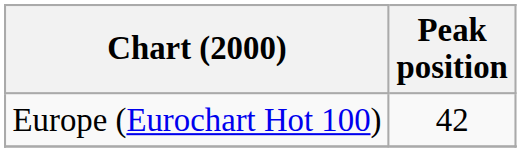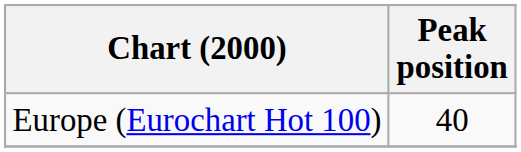Europe (Eurochart Hot 100) | Peak position: 42 -> 40
